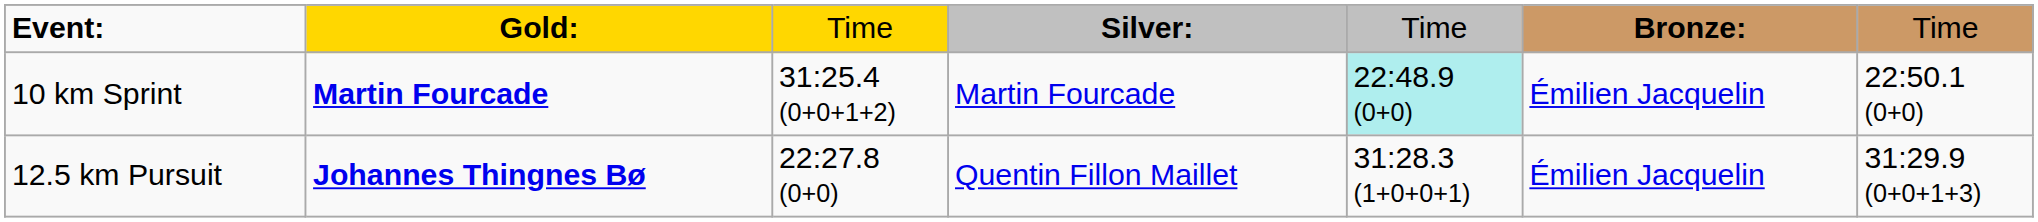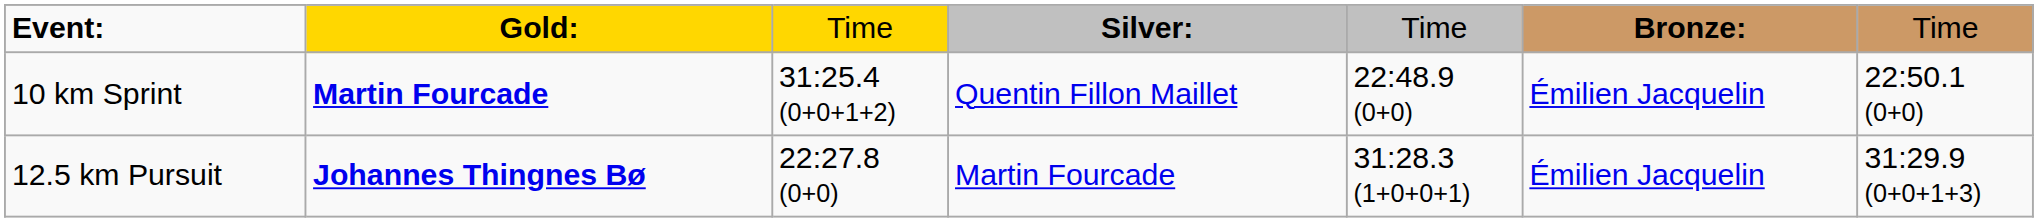10 km Sprint | column 4: Martin Fourcade -> Quentin Fillon Maillet
10 km Sprint | column 5: paleturquoise background -> no background
12.5 km Pursuit | column 4: Quentin Fillon Maillet -> Martin Fourcade
